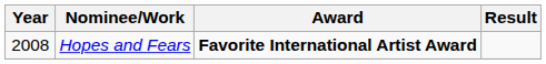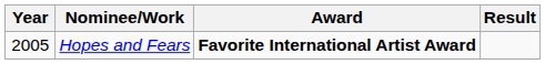Hopes and Fears | Year: 2008 -> 2005
